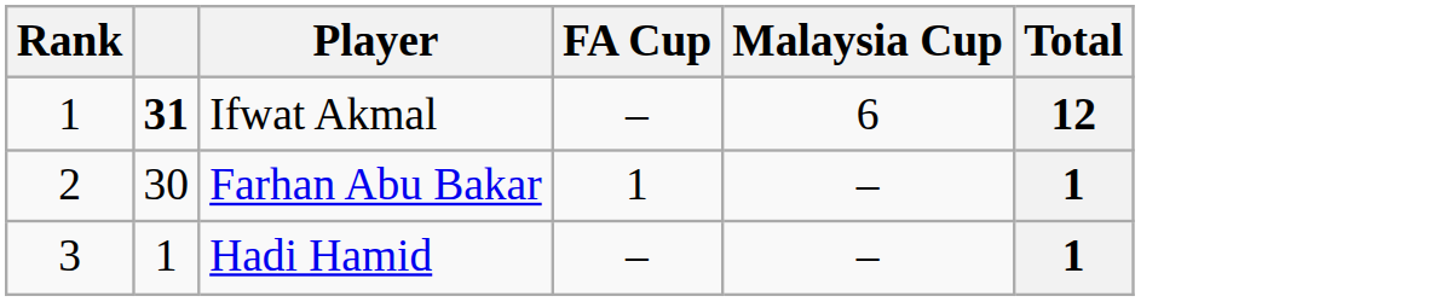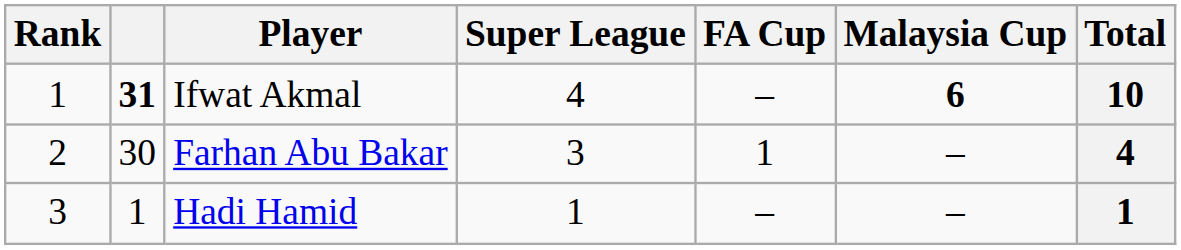+ column: Super League | 4 | 3 | 1
Ifwat Akmal | Malaysia Cup: normal -> bold
Ifwat Akmal | Total: 12 -> 10
Farhan Abu Bakar | Total: 1 -> 4
